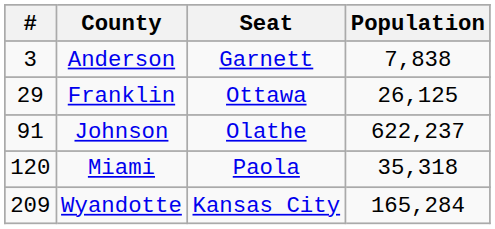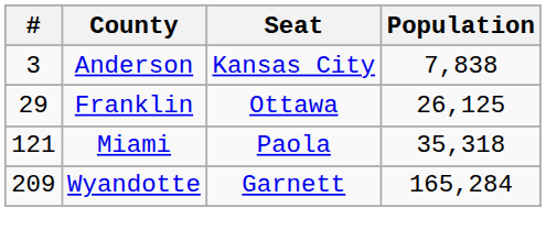Anderson | Seat: Garnett -> Kansas City
- row: 91 | Johnson | Olathe | 622,237
Miami | #: 120 -> 121
Wyandotte | Seat: Kansas City -> Garnett
